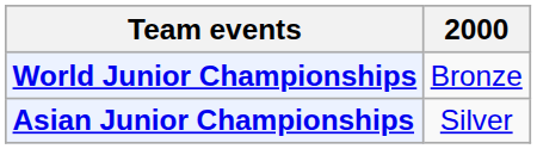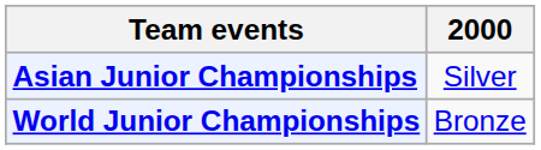rows swapped: Asian Junior Championships <-> World Junior Championships
